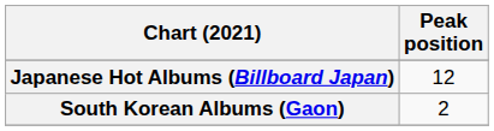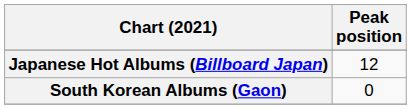South Korean Albums (Gaon) | Peak position: 2 -> 0
